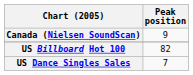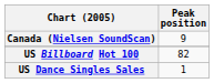US Dance Singles Sales | Peak position: 7 -> 1
